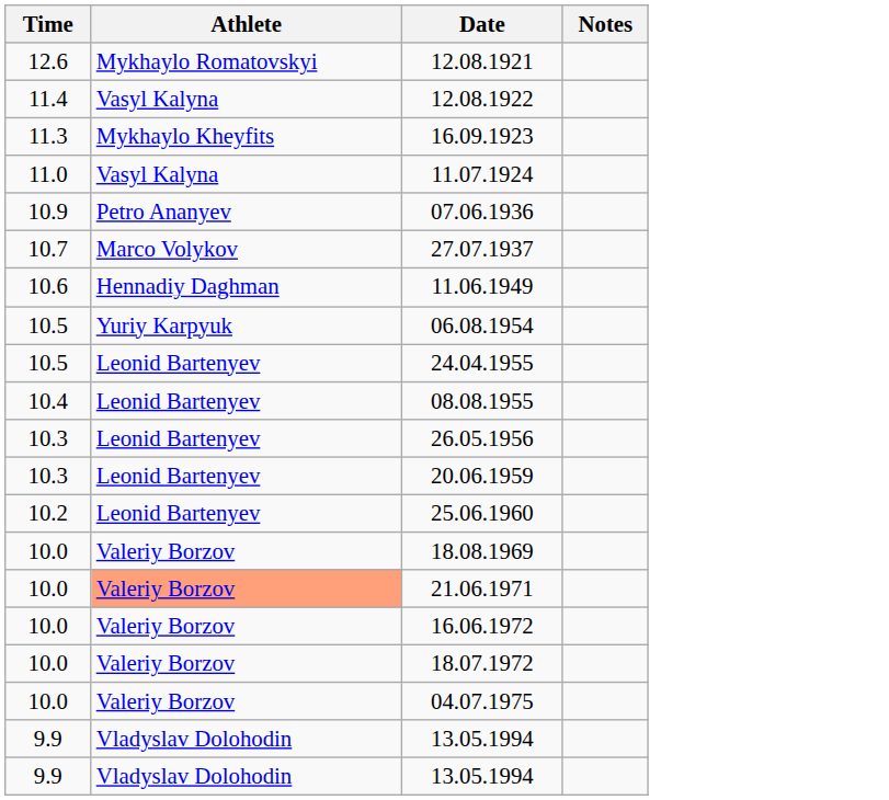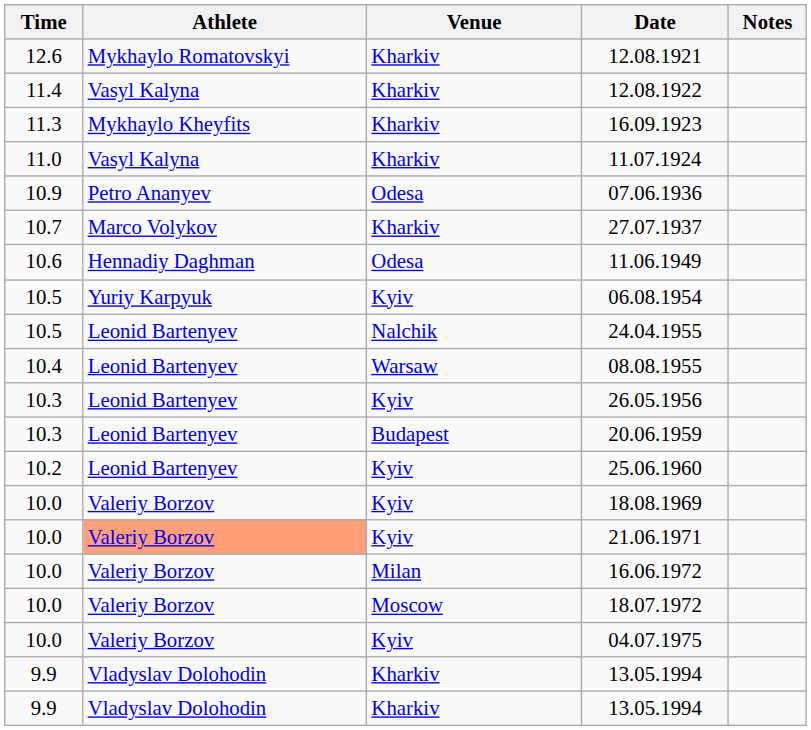+ column: Venue | Kharkiv | Kharkiv | Kharkiv | Kharkiv | Odesa | Kharkiv | Odesa | Kyiv | Nalchik | Warsaw | Kyiv | Budapest | Kyiv | Kyiv | Kyiv | Milan | Moscow | Kyiv | Kharkiv | Kharkiv
